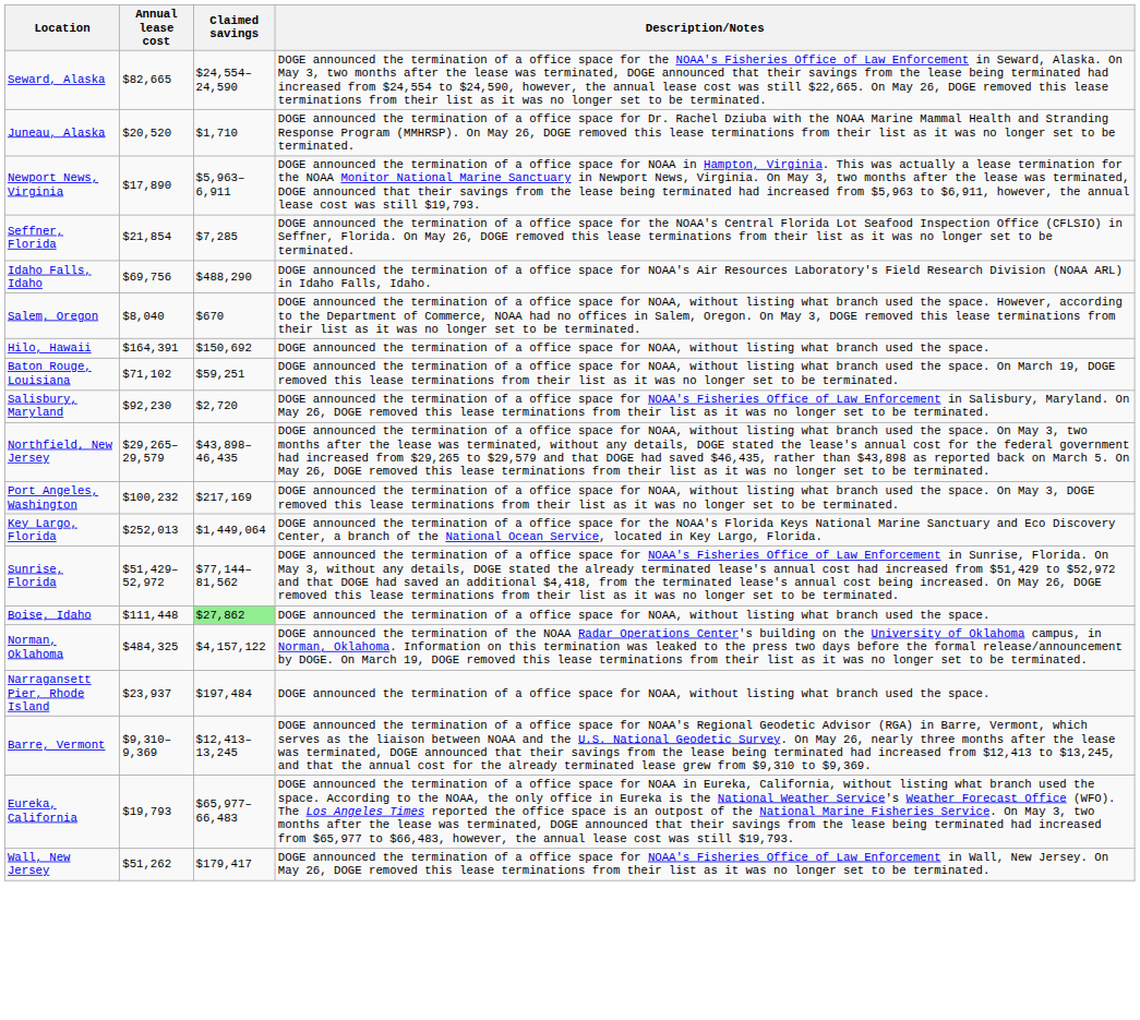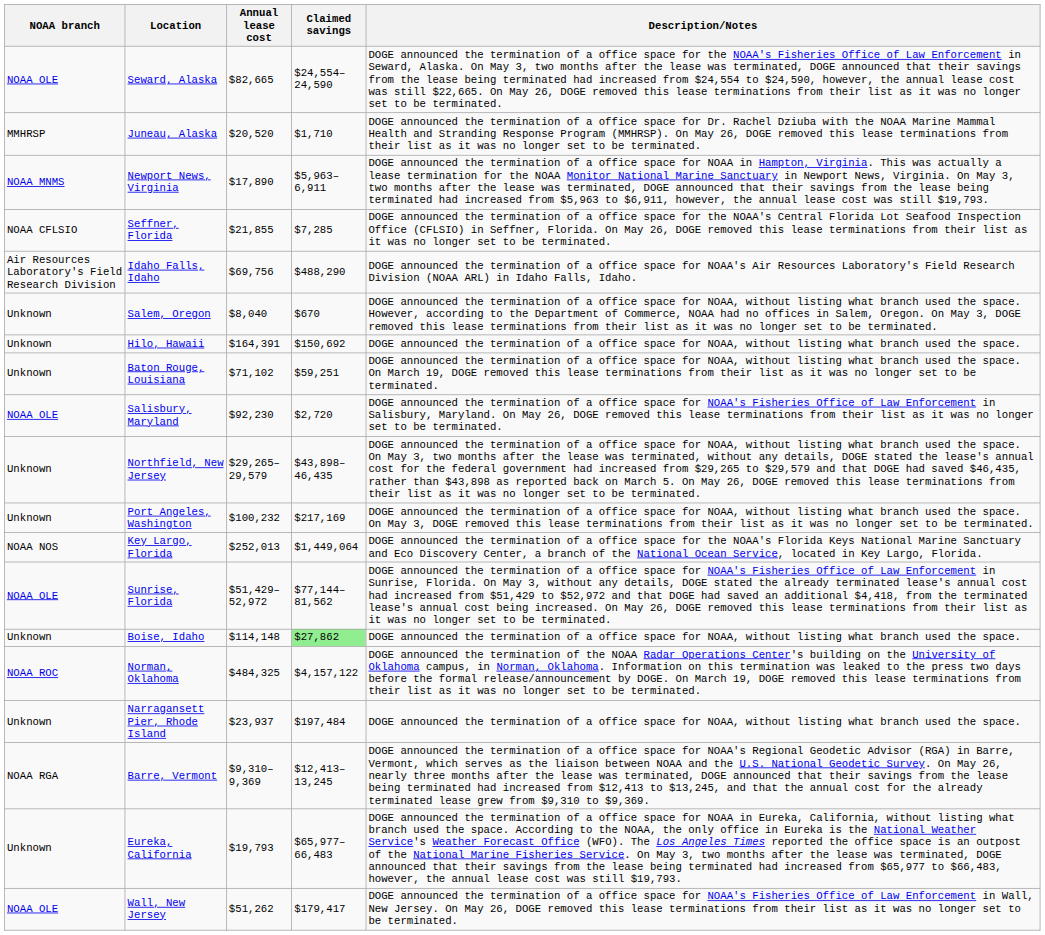+ column: NOAA branch | NOAA OLE | MMHRSP | NOAA MNMS | NOAA CFLSIO | Air Resources Laboratory's Field Research Division | Unknown | Unknown | Unknown | NOAA OLE | Unknown | Unknown | NOAA NOS | NOAA OLE | Unknown | NOAA ROC | Unknown | NOAA RGA | Unknown | NOAA OLE
Seffner, Florida | Annual lease cost: $21,854 -> $21,855
Boise, Idaho | Annual lease cost: $111,448 -> $114,148
